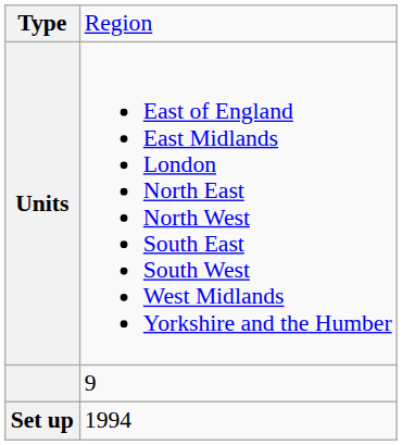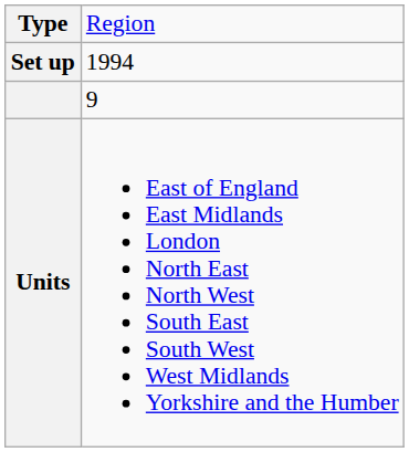rows swapped: Set up <-> Units
